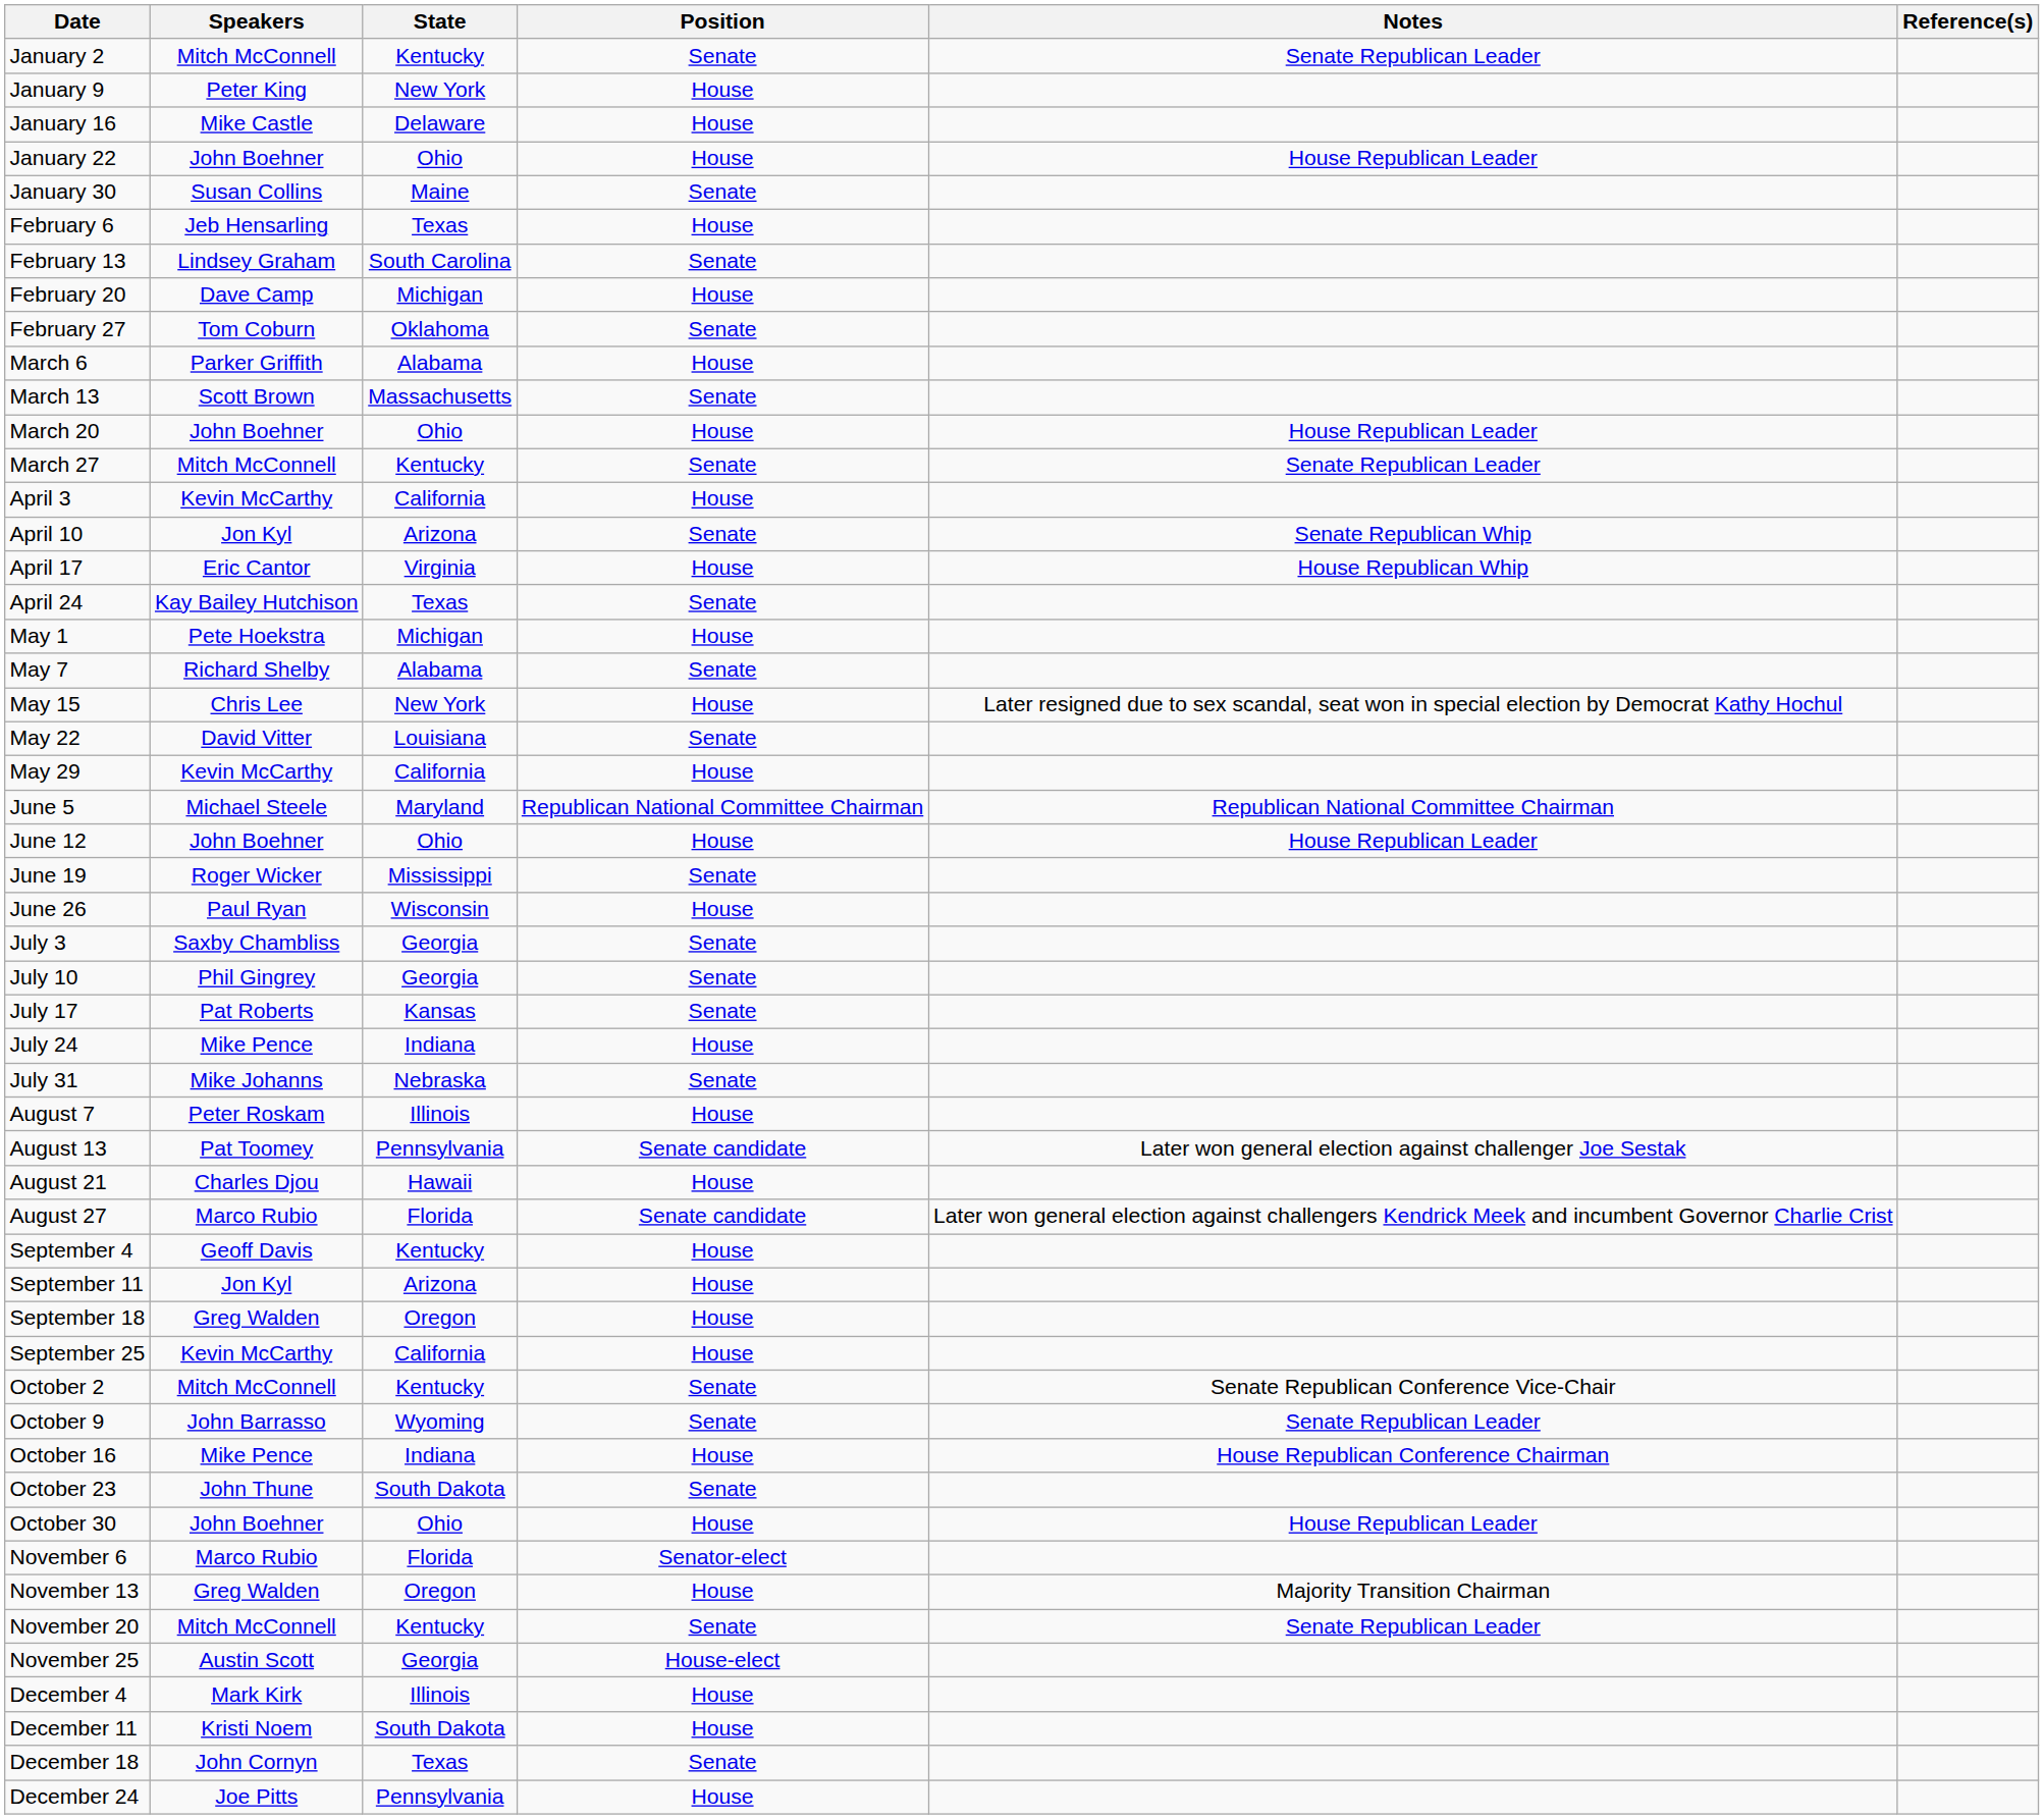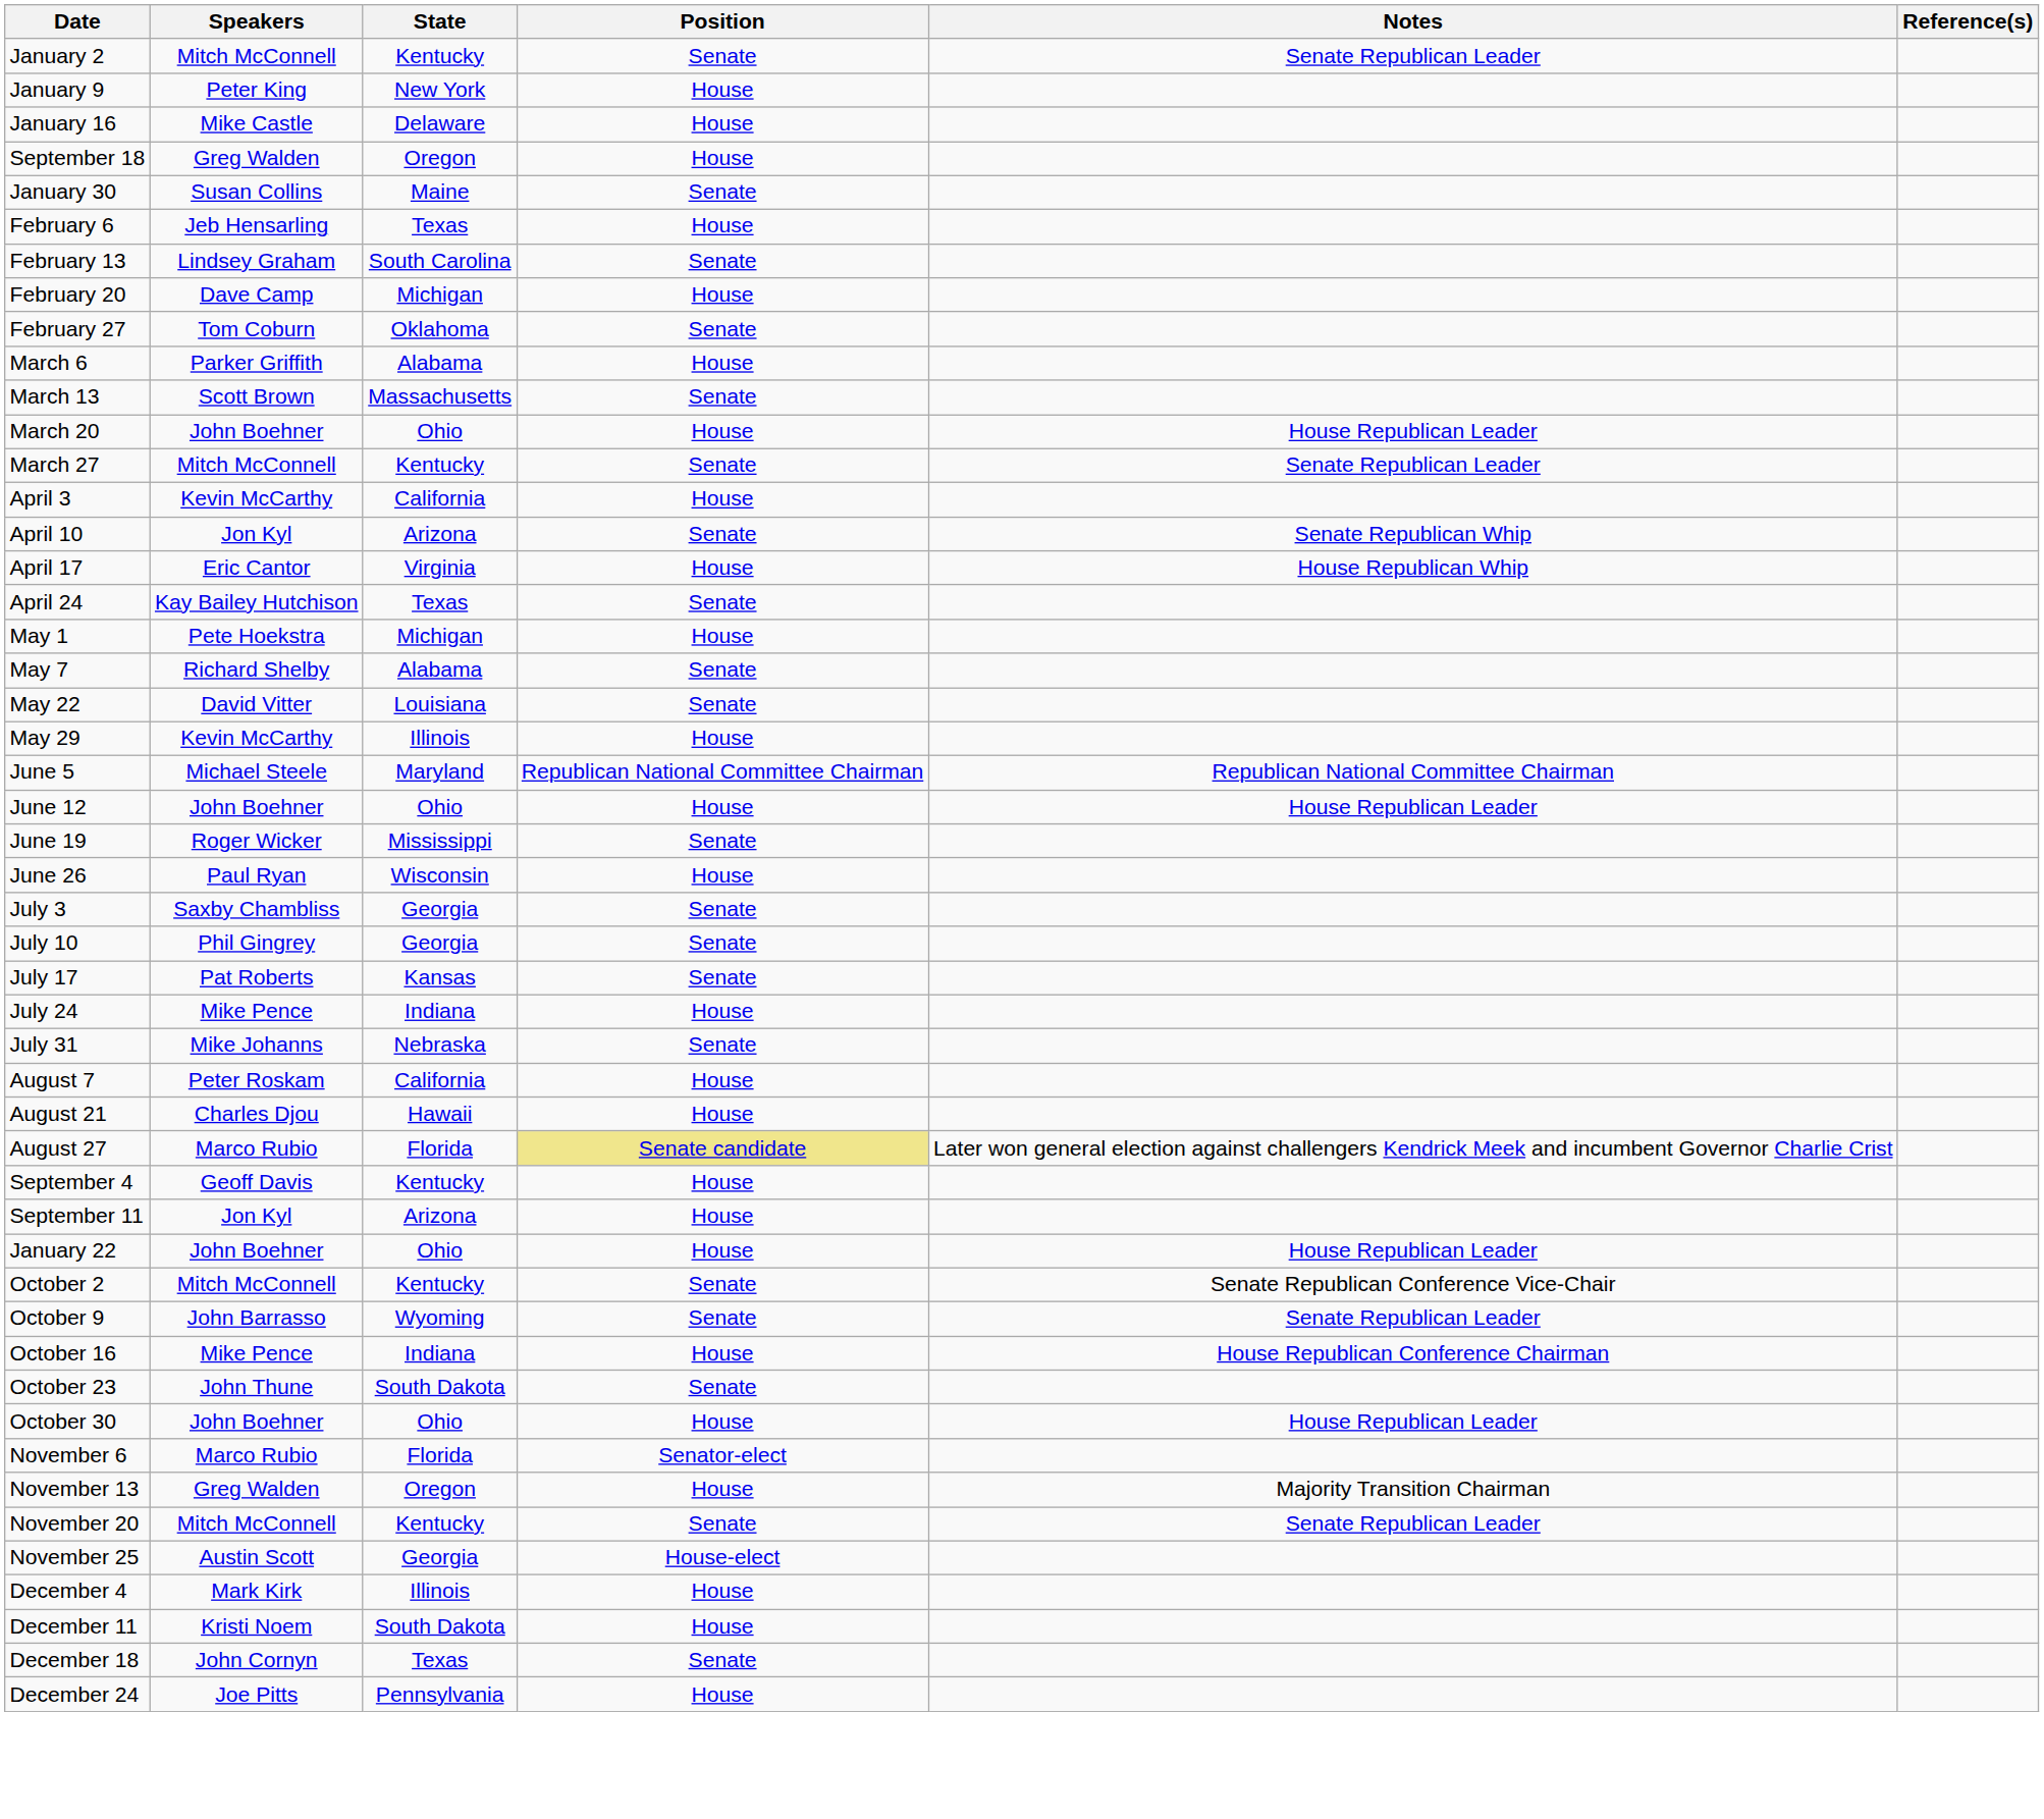rows swapped: January 22 <-> September 18
- row: May 15 | Chris Lee | New York | House | Later resigned due to sex scandal, seat won in special election by Democrat Kathy Hochul
May 29 | State: California -> Illinois
August 7 | State: Illinois -> California
- row: August 13 | Pat Toomey | Pennsylvania | Senate candidate | Later won general election against challenger Joe Sestak
August 27 | Position: no background -> khaki background
- row: September 25 | Kevin McCarthy | California | House
